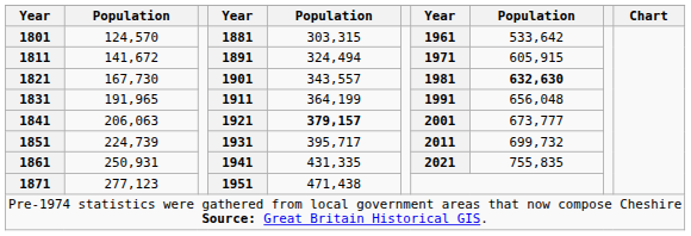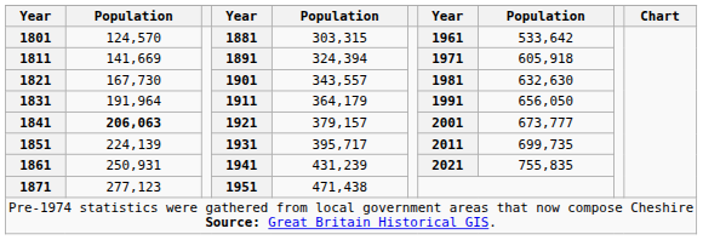1811 | column 2: 141,672 -> 141,669
1811 | column 5: 324,494 -> 324,394
1811 | column 8: 605,915 -> 605,918
1821 | column 8: bold -> normal
1831 | column 2: 191,965 -> 191,964
1831 | column 5: 364,199 -> 364,179
1831 | column 8: 656,048 -> 656,050
1841 | column 2: normal -> bold
1841 | column 5: bold -> normal
1851 | column 2: 224,739 -> 224,139
1851 | column 8: 699,732 -> 699,735
1861 | column 5: 431,335 -> 431,239
